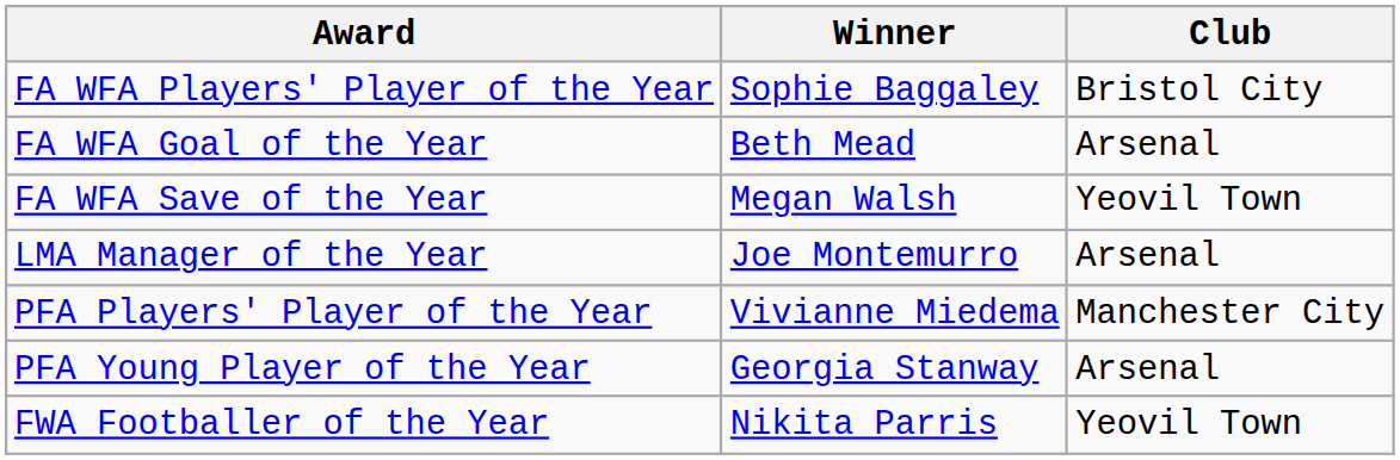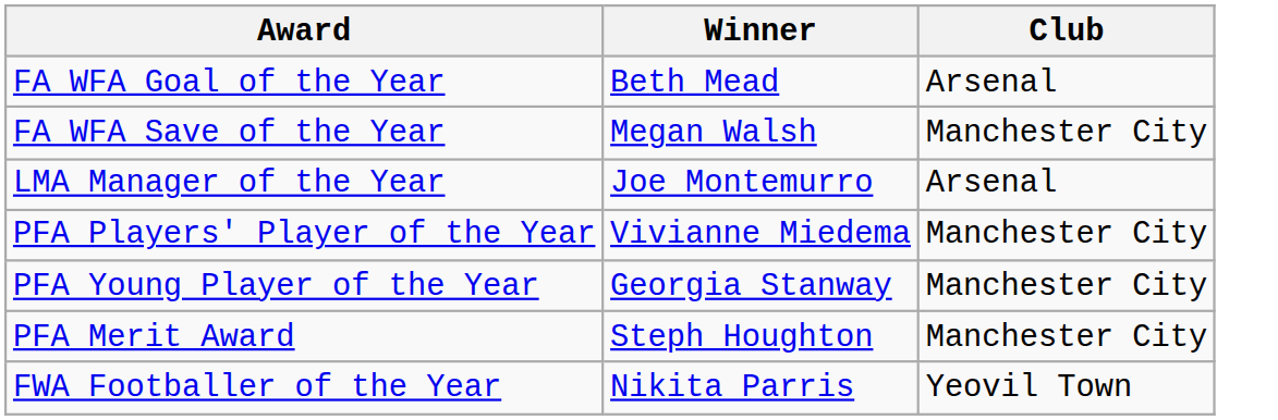- row: FA WFA Players' Player of the Year | Sophie Baggaley | Bristol City
FA WFA Save of the Year | Club: Yeovil Town -> Manchester City
PFA Young Player of the Year | Club: Arsenal -> Manchester City
+ row: PFA Merit Award | Steph Houghton | Manchester City
